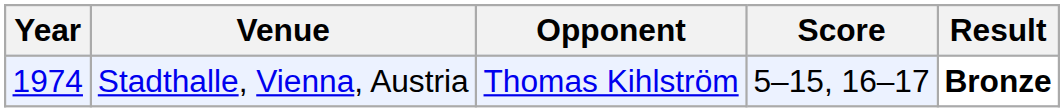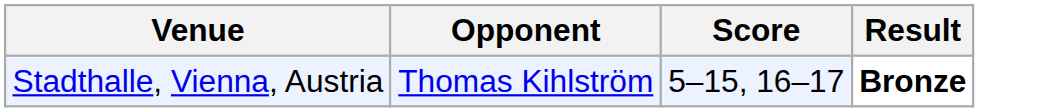- column: Year | 1974
